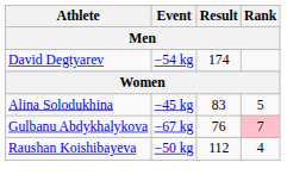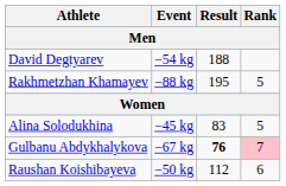David Degtyarev | Result: 174 -> 188
+ row: Rakhmetzhan Khamayev | −88 kg | 195 | 5
Gulbanu Abdykhalykova | Result: normal -> bold
Raushan Koishibayeva | Rank: 4 -> 6
